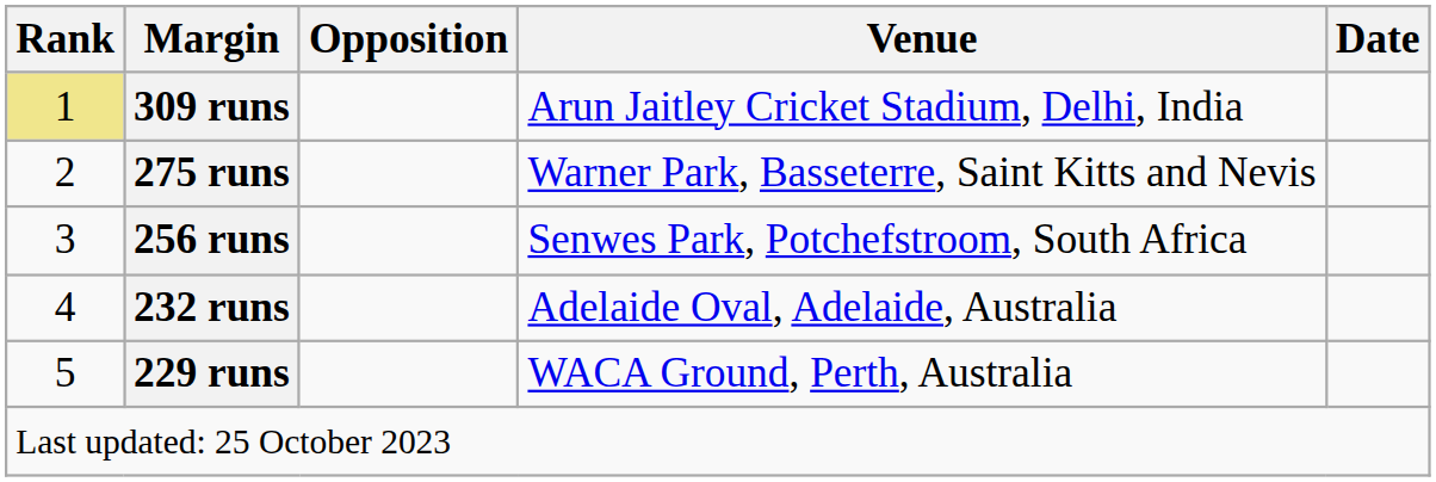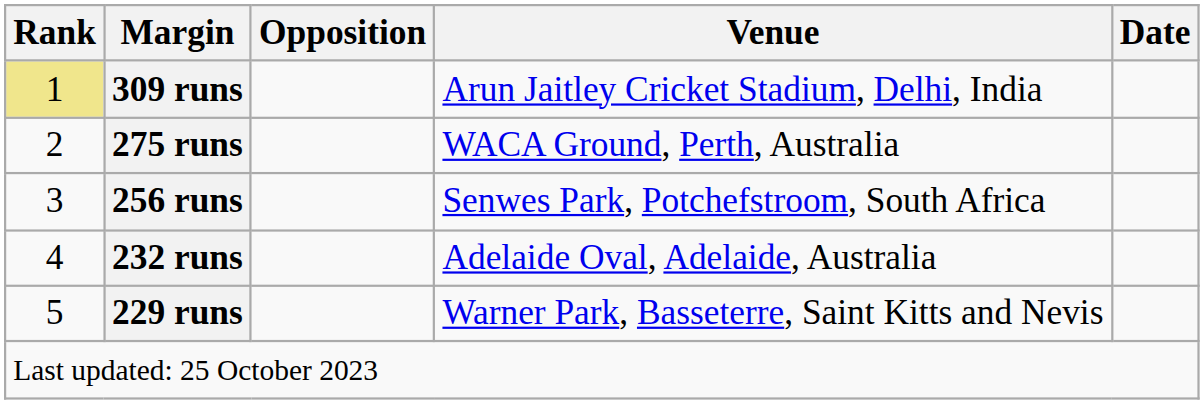275 runs | Venue: Warner Park, Basseterre, Saint Kitts and Nevis -> WACA Ground, Perth, Australia
229 runs | Venue: WACA Ground, Perth, Australia -> Warner Park, Basseterre, Saint Kitts and Nevis
